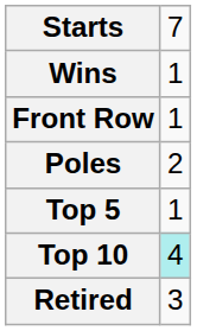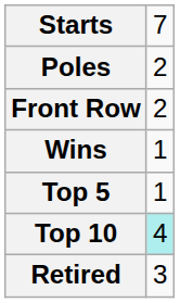rows swapped: Poles <-> Wins
Front Row | column 2: 1 -> 2
